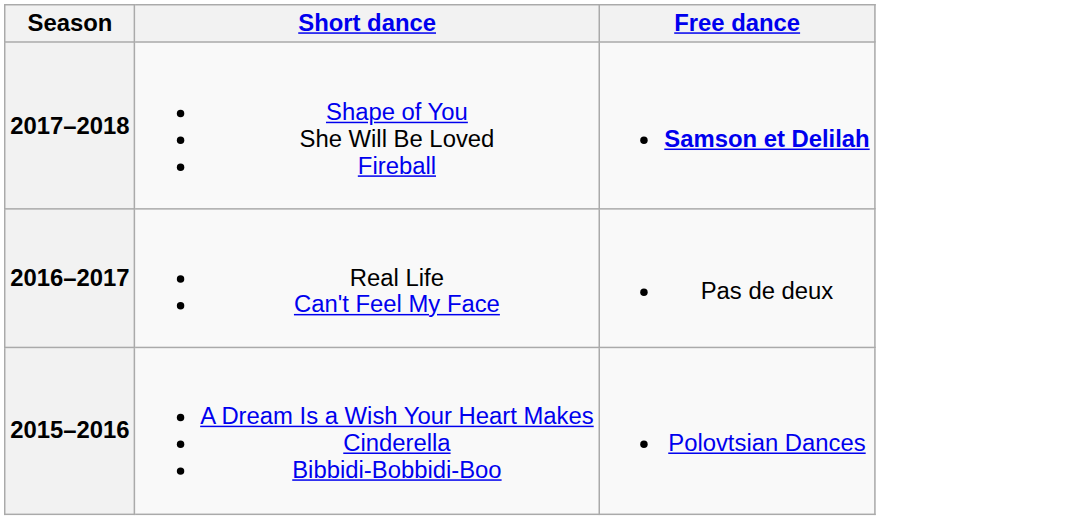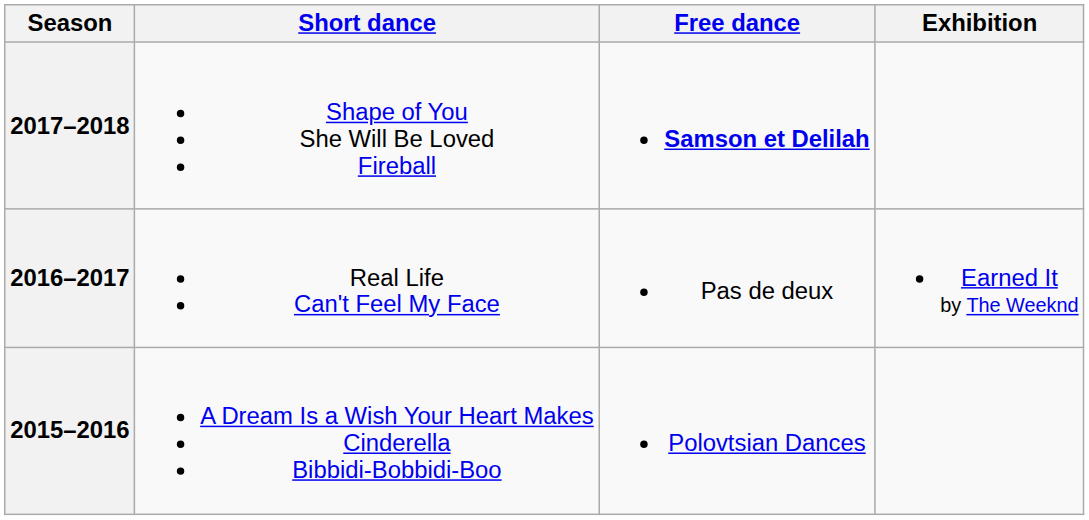+ column: Exhibition | Earned It by The Weeknd
